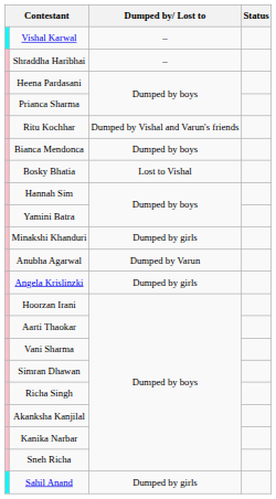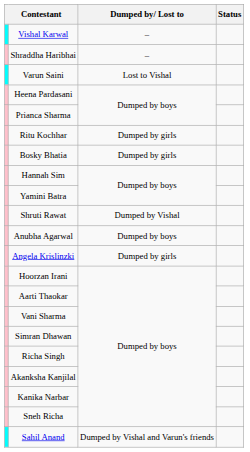+ row: Varun Saini | Lost to Vishal
Ritu Kochhar | Dumped by/ Lost to: Dumped by Vishal and Varun's friends -> Dumped by girls
- row: Bianca Mendonca | Dumped by boys
Bosky Bhatia | Dumped by/ Lost to: Lost to Vishal -> Dumped by girls
- row: Minakshi Khanduri | Dumped by girls
+ row: Shruti Rawat | Dumped by Vishal
Anubha Agarwal | Dumped by/ Lost to: Dumped by Varun -> Dumped by boys
Sahil Anand | Dumped by/ Lost to: Dumped by girls -> Dumped by Vishal and Varun's friends
